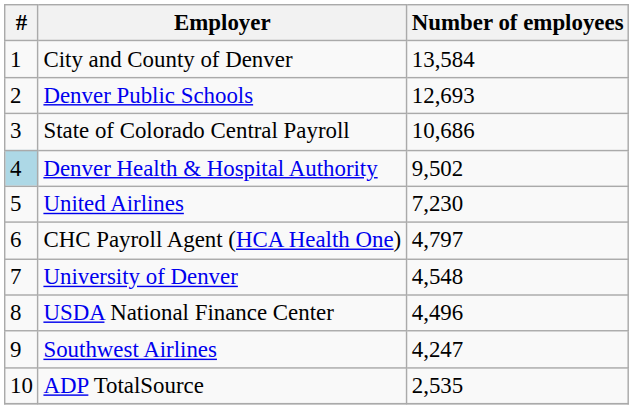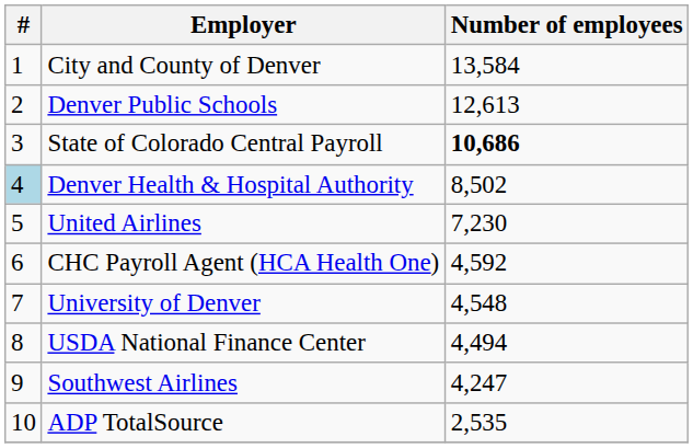Denver Public Schools | Number of employees: 12,693 -> 12,613
State of Colorado Central Payroll | Number of employees: normal -> bold
Denver Health & Hospital Authority | Number of employees: 9,502 -> 8,502
CHC Payroll Agent (HCA Health One) | Number of employees: 4,797 -> 4,592
USDA National Finance Center | Number of employees: 4,496 -> 4,494
